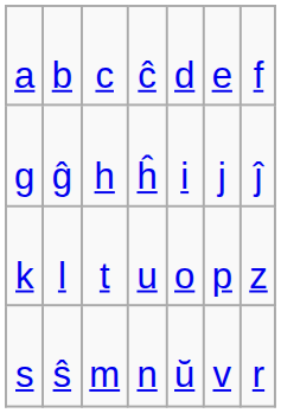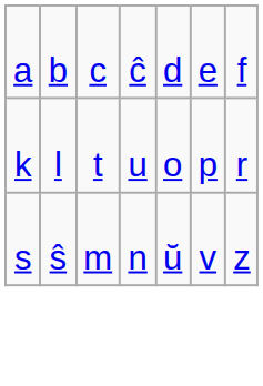- row: g | ĝ | h | ĥ | i | j | ĵ
k | column 7: z -> r
s | column 7: r -> z
